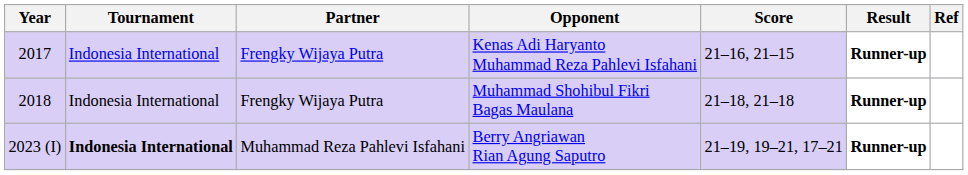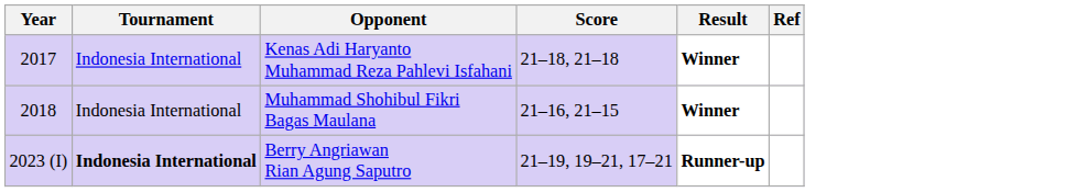- column: Partner | Frengky Wijaya Putra | Frengky Wijaya Putra | Muhammad Reza Pahlevi Isfahani
Kenas Adi Haryanto Muhammad Reza Pahlevi Isfahani | Score: 21–16, 21–15 -> 21–18, 21–18
Kenas Adi Haryanto Muhammad Reza Pahlevi Isfahani | Result: Runner-up -> Winner
Muhammad Shohibul Fikri Bagas Maulana | Score: 21–18, 21–18 -> 21–16, 21–15
Muhammad Shohibul Fikri Bagas Maulana | Result: Runner-up -> Winner
